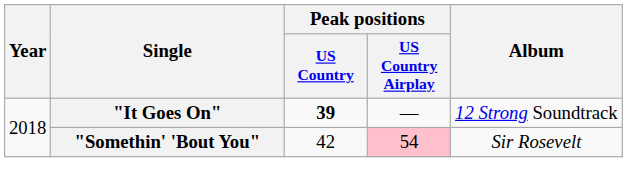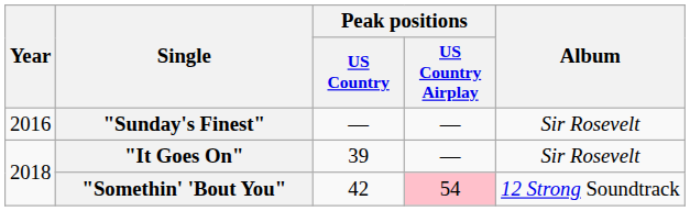+ row: 2016 | "Sunday's Finest" | — | — | Sir Rosevelt
"It Goes On" | Peak positions / US Country: bold -> normal
"It Goes On" | Album: 12 Strong Soundtrack -> Sir Rosevelt
"Somethin' 'Bout You" | Album: Sir Rosevelt -> 12 Strong Soundtrack
